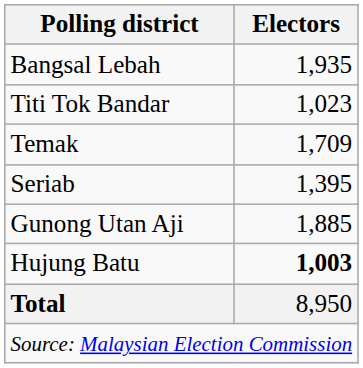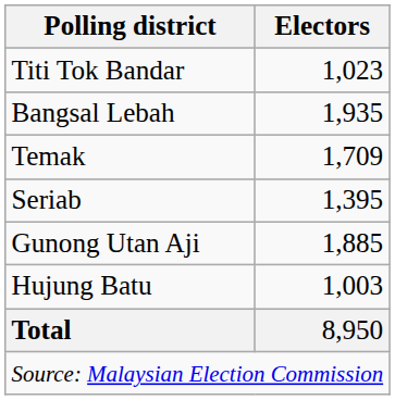rows swapped: Titi Tok Bandar <-> Bangsal Lebah
Hujung Batu | Electors: bold -> normal
